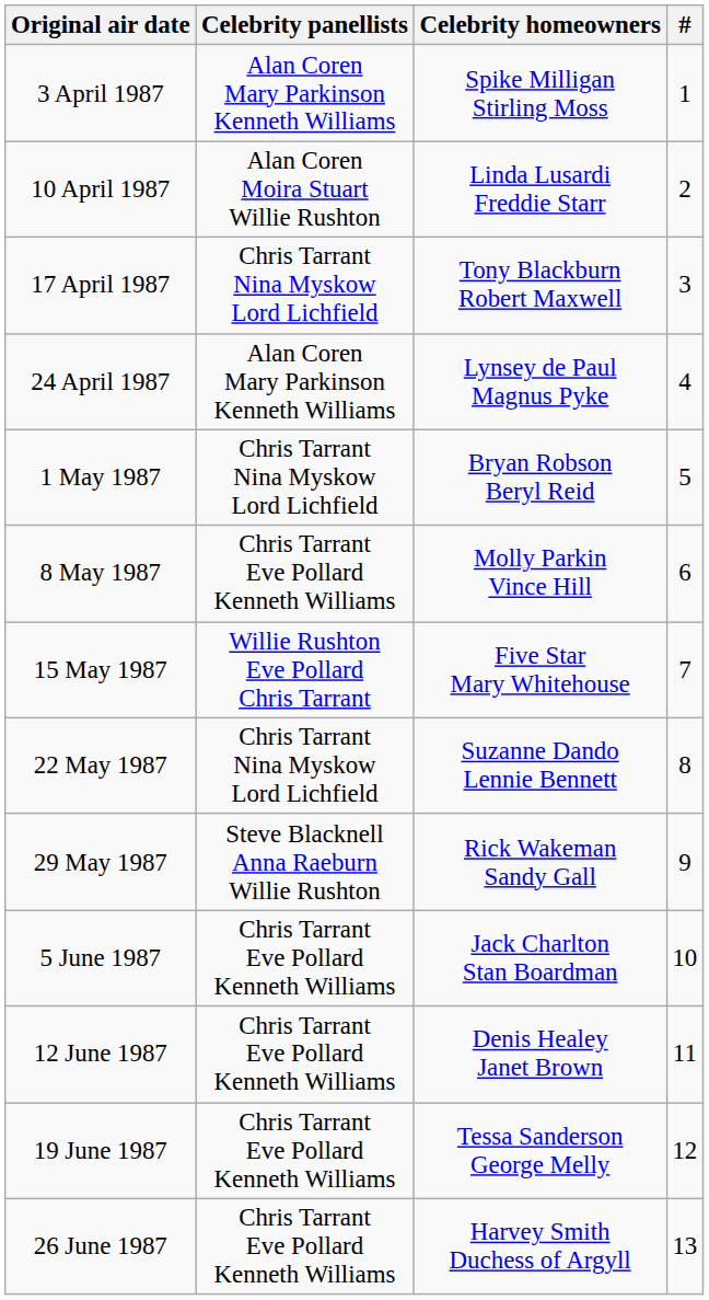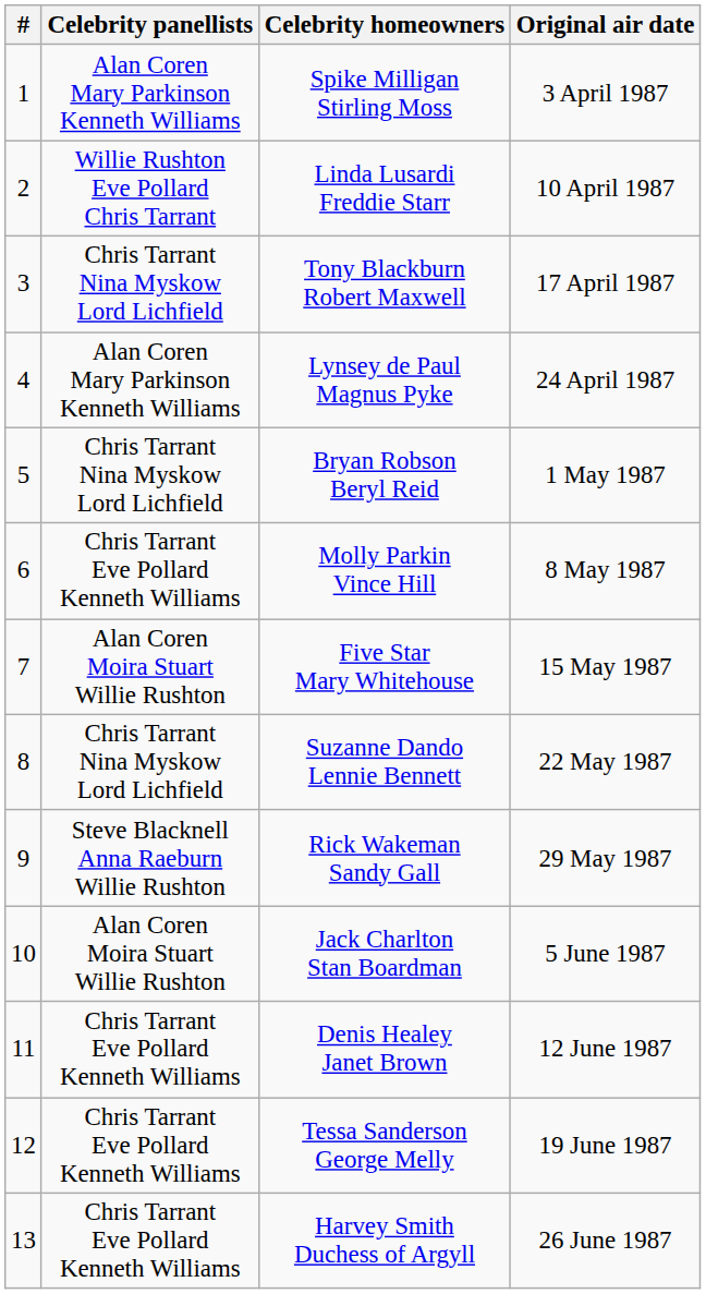columns swapped: # <-> Original air date
Linda Lusardi Freddie Starr | Celebrity panellists: Alan Coren Moira Stuart Willie Rushton -> Willie Rushton Eve Pollard Chris Tarrant
Five Star Mary Whitehouse | Celebrity panellists: Willie Rushton Eve Pollard Chris Tarrant -> Alan Coren Moira Stuart Willie Rushton
Jack Charlton Stan Boardman | Celebrity panellists: Chris Tarrant Eve Pollard Kenneth Williams -> Alan Coren Moira Stuart Willie Rushton
